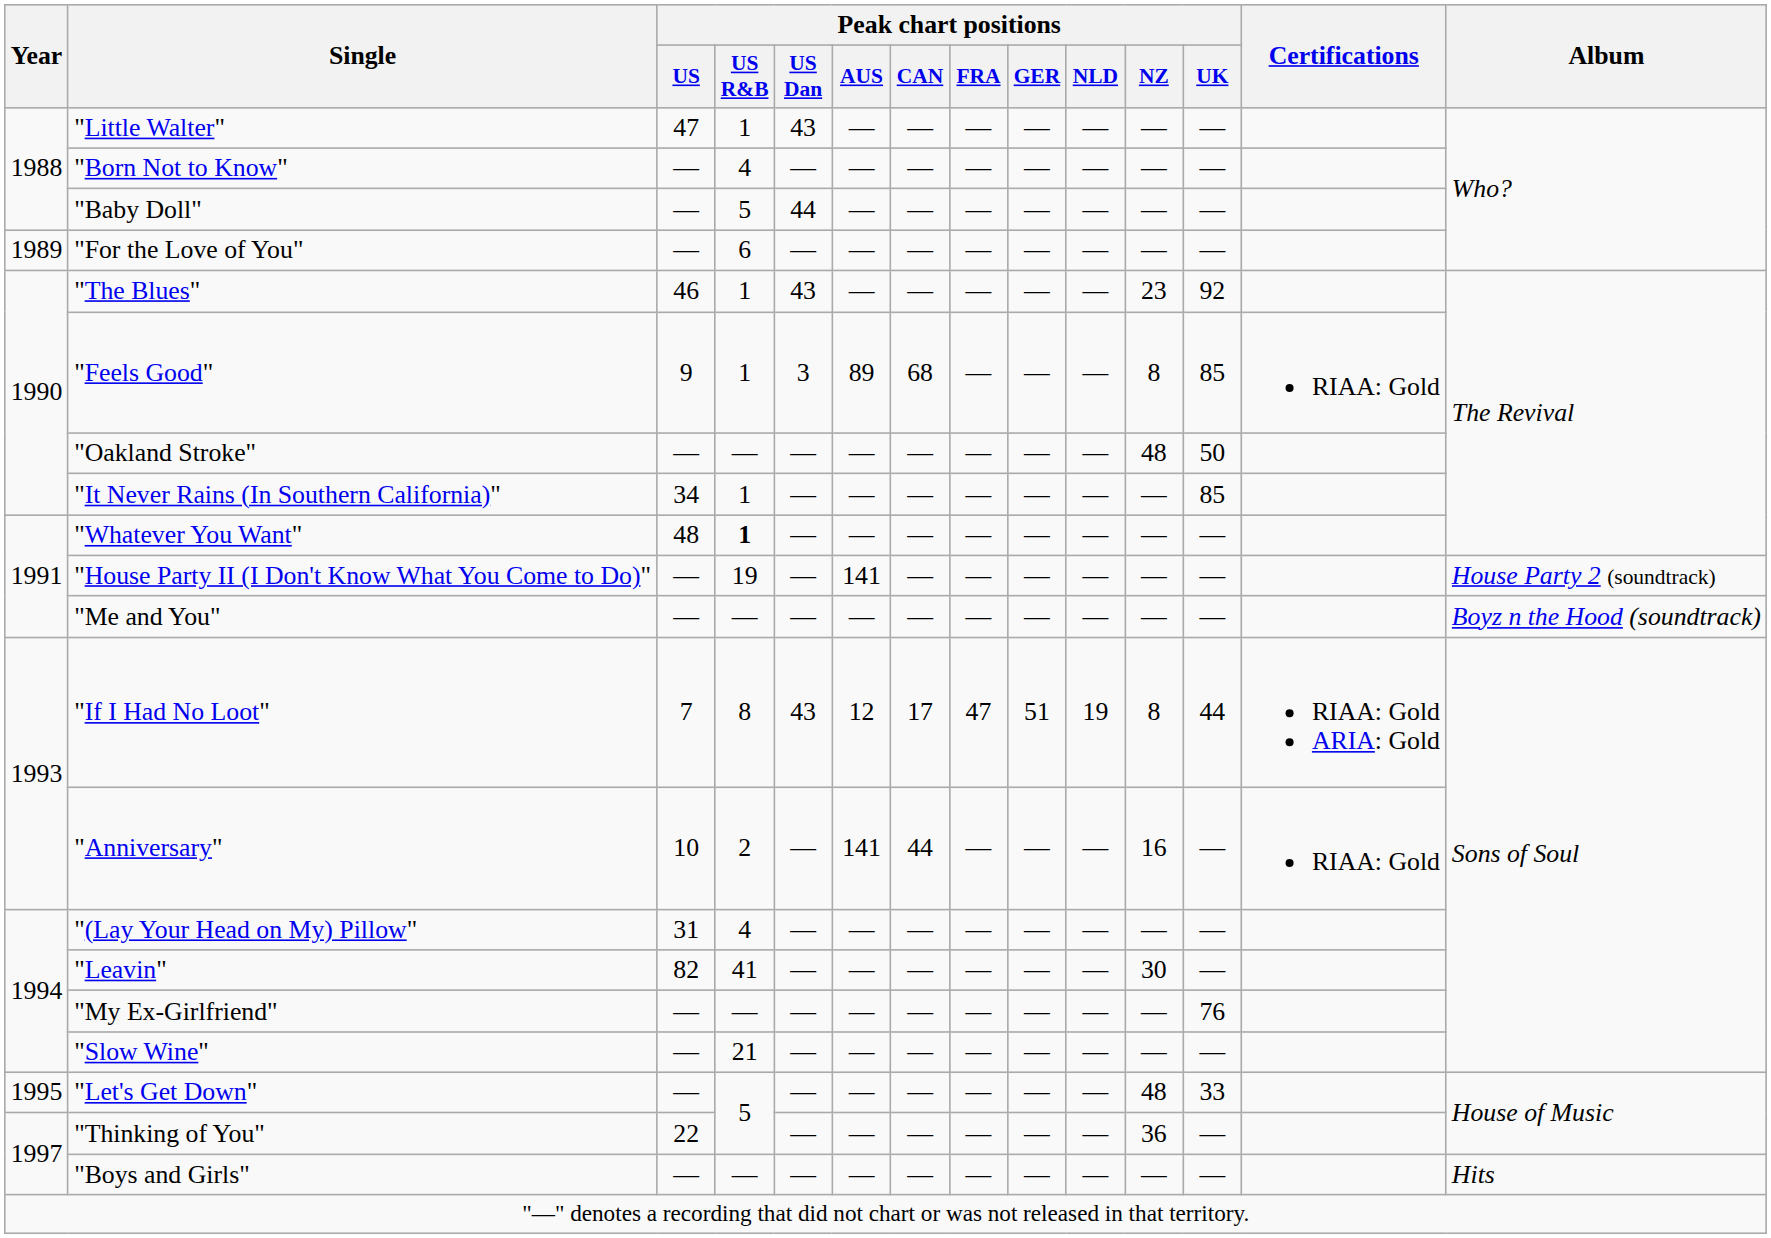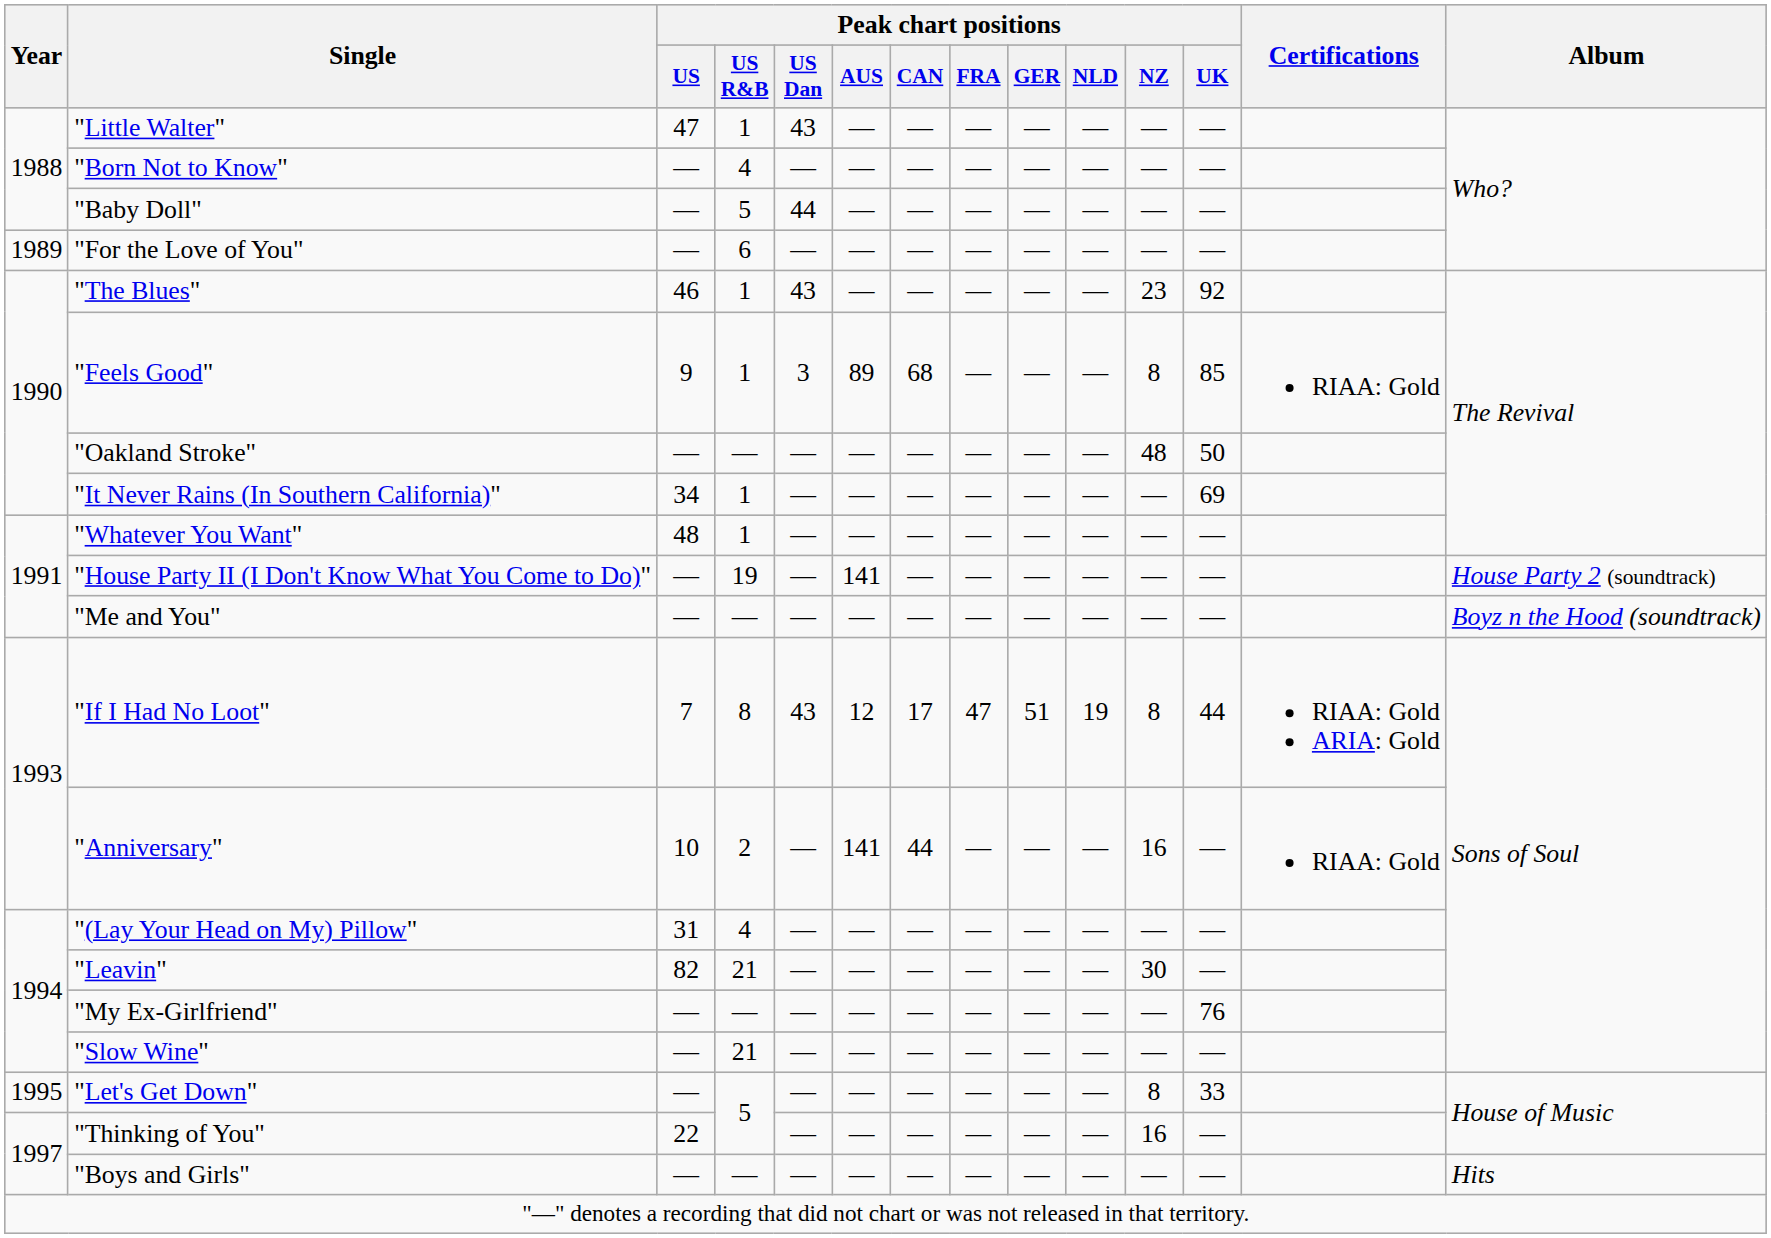"It Never Rains (In Southern California)" | Peak chart positions / UK: 85 -> 69
"Whatever You Want" | Peak chart positions / US R&B: bold -> normal
"Leavin" | Peak chart positions / US R&B: 41 -> 21
"Let's Get Down" | Peak chart positions / NZ: 48 -> 8
"Thinking of You" | Peak chart positions / NZ: 36 -> 16
